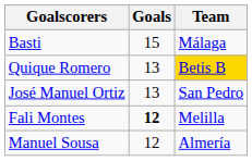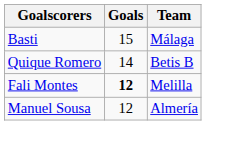Quique Romero | Goals: 13 -> 14
Quique Romero | Team: gold background -> no background
- row: José Manuel Ortiz | 13 | San Pedro
